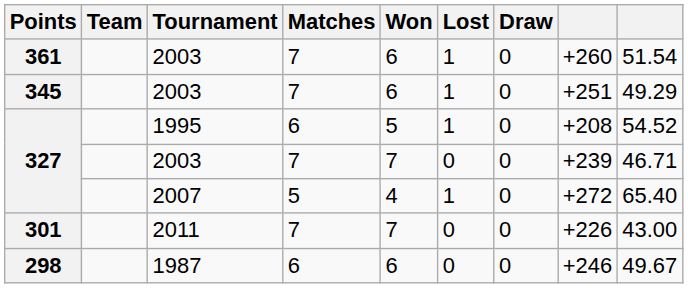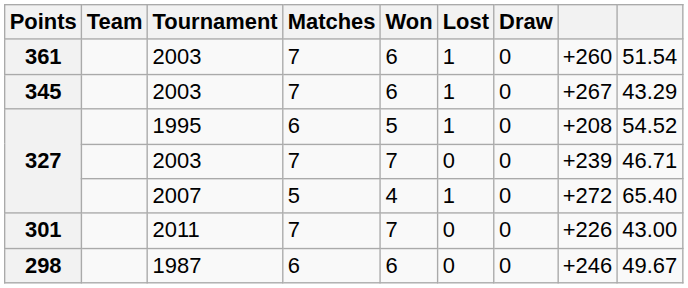345 | column 8: +251 -> +267
345 | column 9: 49.29 -> 43.29
